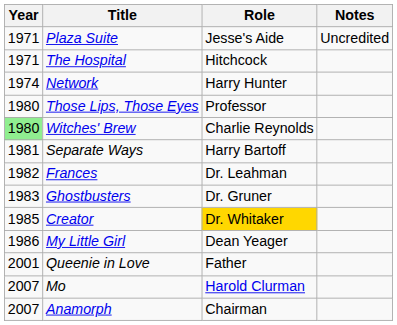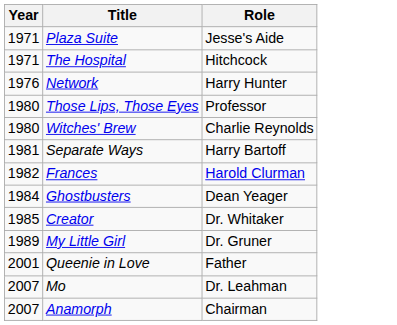- column: Notes | Uncredited
Network | Year: 1974 -> 1976
Witches' Brew | Year: lightgreen background -> no background
Frances | Role: Dr. Leahman -> Harold Clurman
Ghostbusters | Year: 1983 -> 1984
Ghostbusters | Role: Dr. Gruner -> Dean Yeager
Creator | Role: gold background -> no background
My Little Girl | Year: 1986 -> 1989
My Little Girl | Role: Dean Yeager -> Dr. Gruner
Mo | Role: Harold Clurman -> Dr. Leahman
